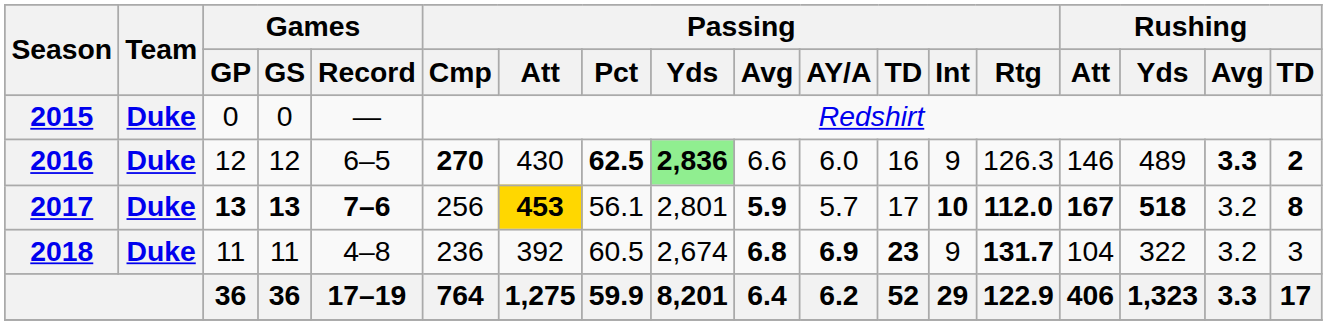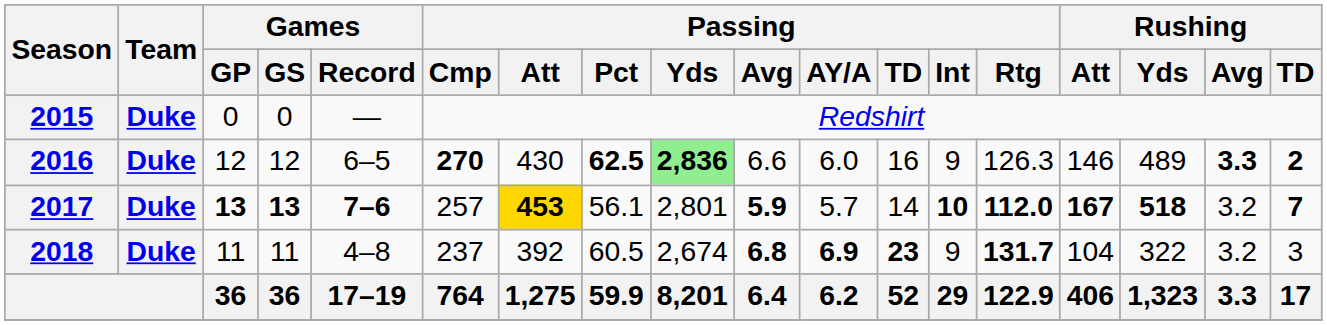2017 | Passing / Cmp: 256 -> 257
2017 | Passing / TD: 17 -> 14
2017 | Rushing / TD: 8 -> 7
2018 | Passing / Cmp: 236 -> 237
